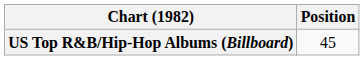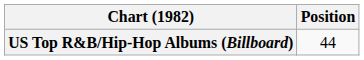US Top R&B/Hip-Hop Albums (Billboard) | Position: 45 -> 44
